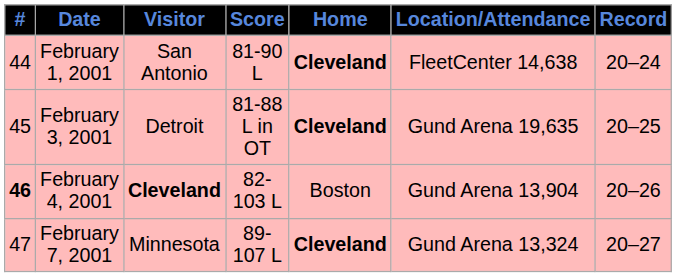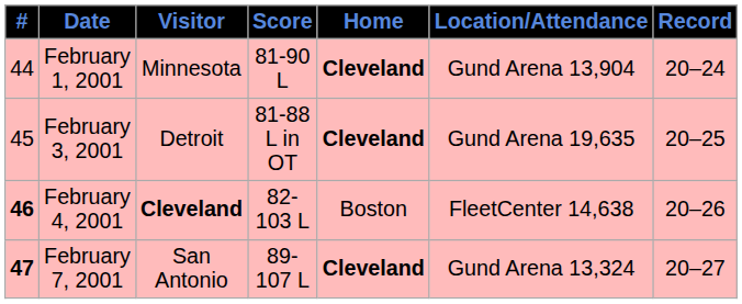February 1, 2001 | Visitor: San Antonio -> Minnesota
February 1, 2001 | Location/Attendance: FleetCenter 14,638 -> Gund Arena 13,904
February 4, 2001 | Location/Attendance: Gund Arena 13,904 -> FleetCenter 14,638
February 7, 2001 | #: normal -> bold
February 7, 2001 | Visitor: Minnesota -> San Antonio
